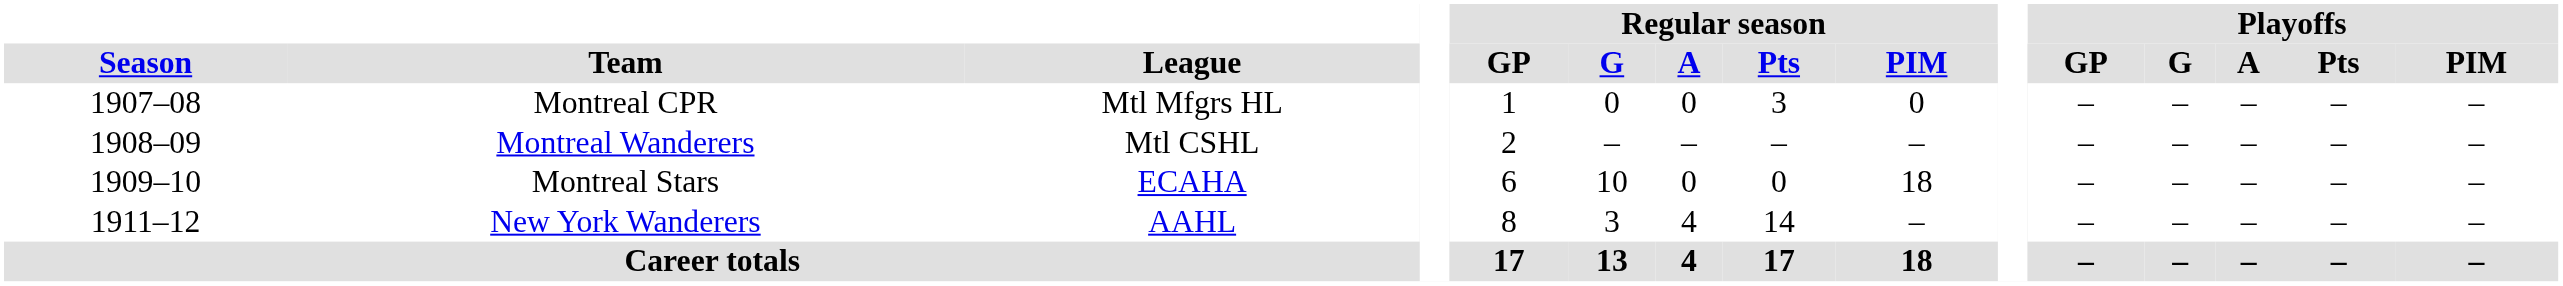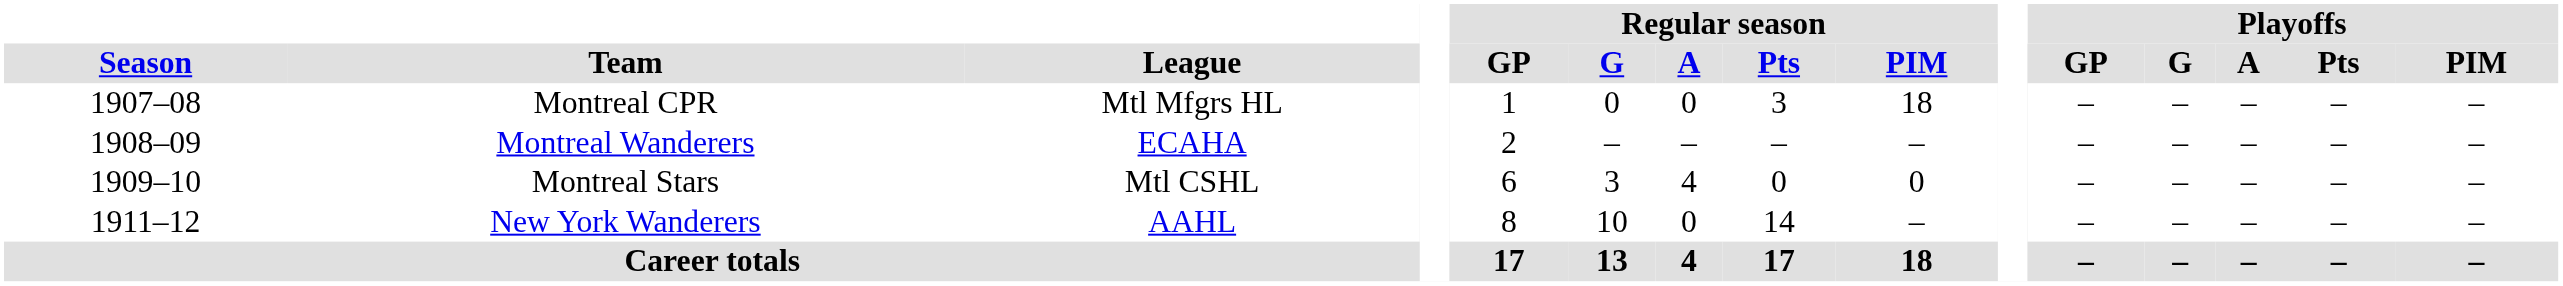Montreal CPR | Regular season / PIM: 0 -> 18
Montreal Wanderers | League: Mtl CSHL -> ECAHA
Montreal Stars | League: ECAHA -> Mtl CSHL
Montreal Stars | Regular season / G: 10 -> 3
Montreal Stars | Regular season / A: 0 -> 4
Montreal Stars | Regular season / PIM: 18 -> 0
New York Wanderers | Regular season / G: 3 -> 10
New York Wanderers | Regular season / A: 4 -> 0
